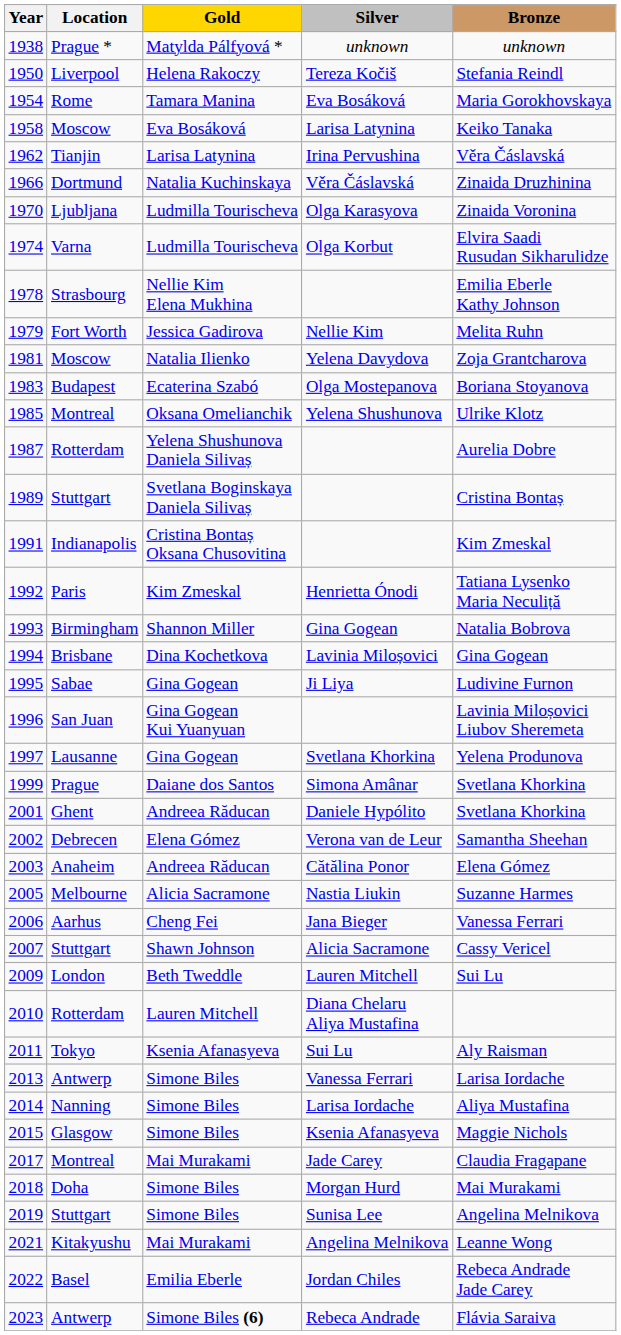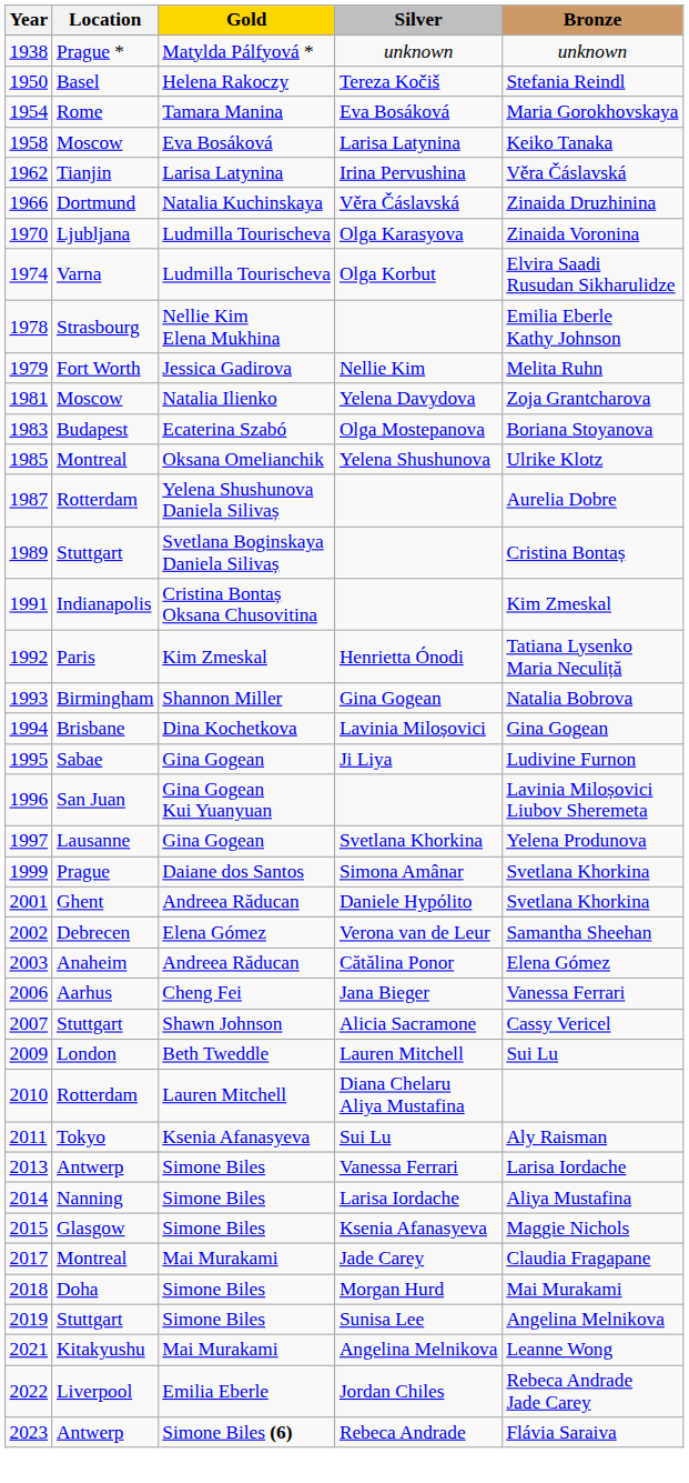Tereza Kočiš | Location: Liverpool -> Basel
- row: 2005 | Melbourne | Alicia Sacramone | Nastia Liukin | Suzanne Harmes
Jordan Chiles | Location: Basel -> Liverpool
